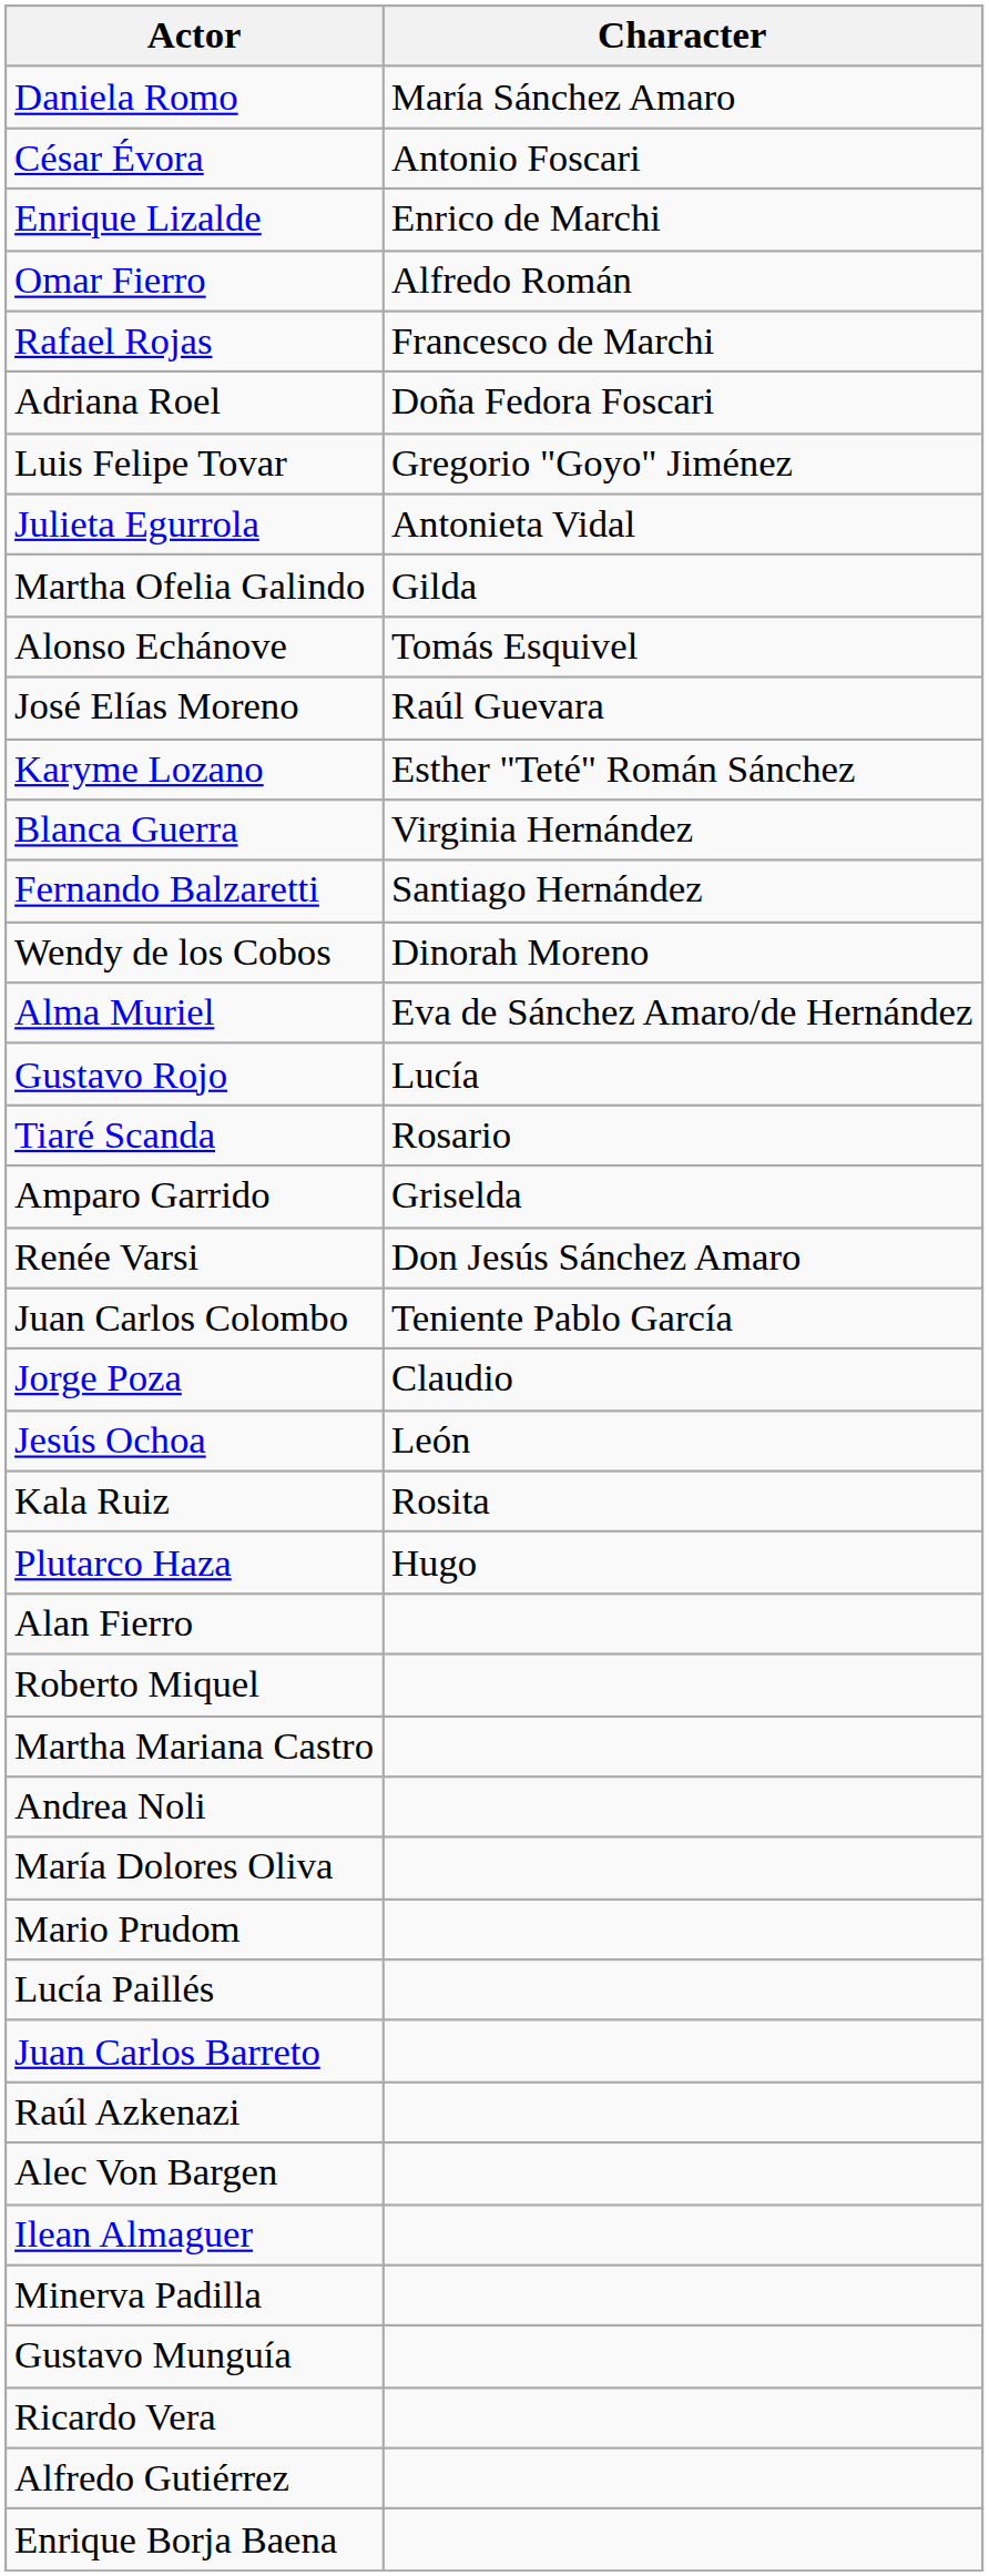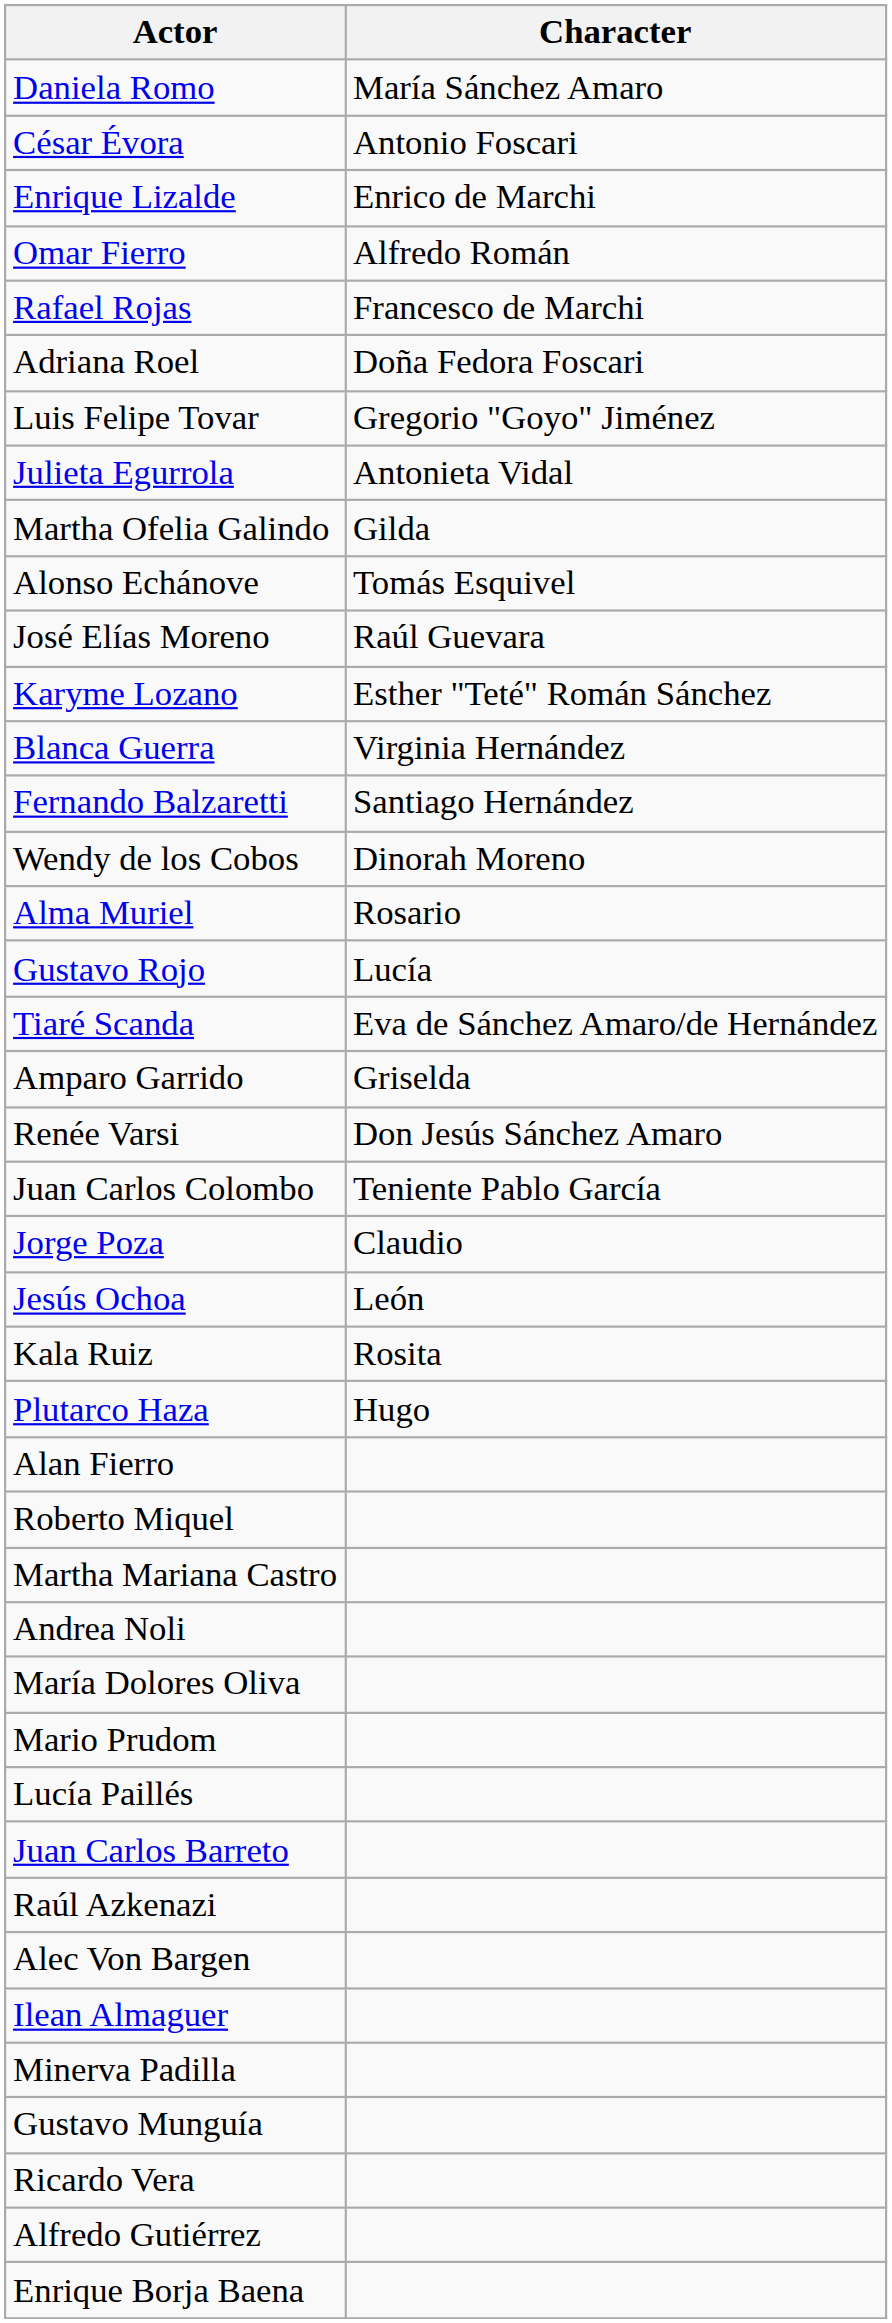Alma Muriel | Character: Eva de Sánchez Amaro/de Hernández -> Rosario
Tiaré Scanda | Character: Rosario -> Eva de Sánchez Amaro/de Hernández
